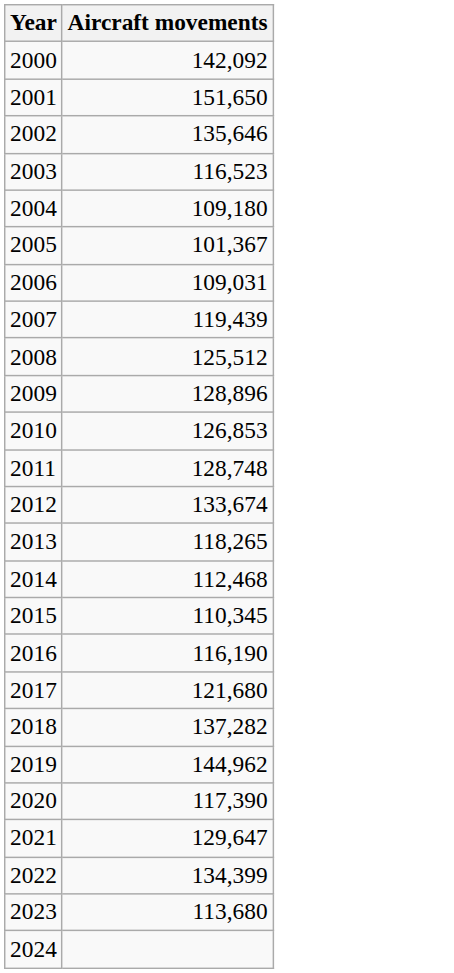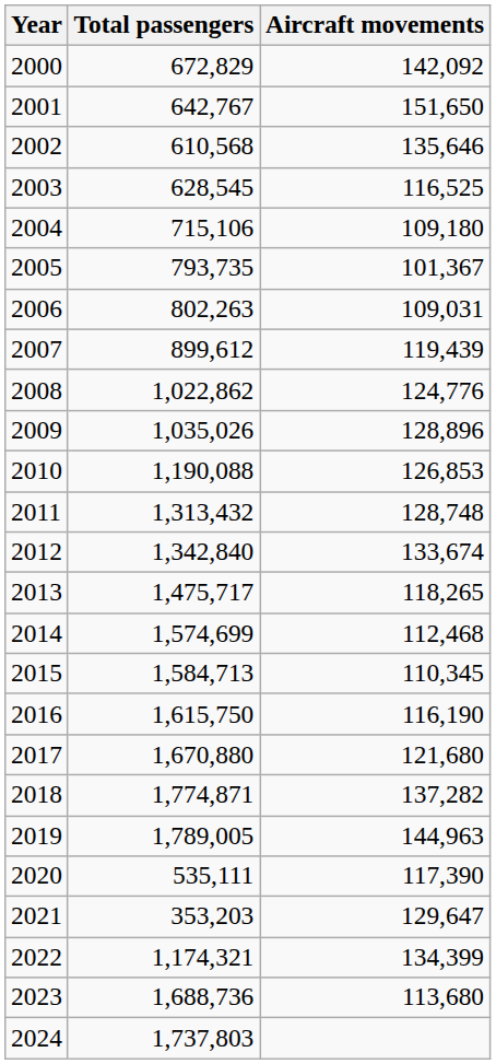+ column: Total passengers | 672,829 | 642,767 | 610,568 | 628,545 | 715,106 | 793,735 | 802,263 | 899,612 | 1,022,862 | 1,035,026 | 1,190,088 | 1,313,432 | 1,342,840 | 1,475,717 | 1,574,699 | 1,584,713 | 1,615,750 | 1,670,880 | 1,774,871 | 1,789,005 | 535,111 | 353,203 | 1,174,321 | 1,688,736 | 1,737,803
2003 | Aircraft movements: 116,523 -> 116,525
2008 | Aircraft movements: 125,512 -> 124,776
2019 | Aircraft movements: 144,962 -> 144,963
